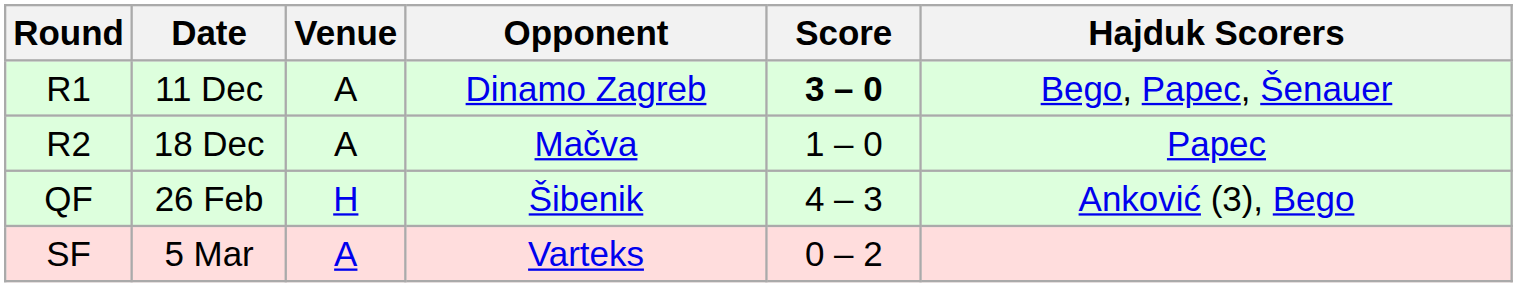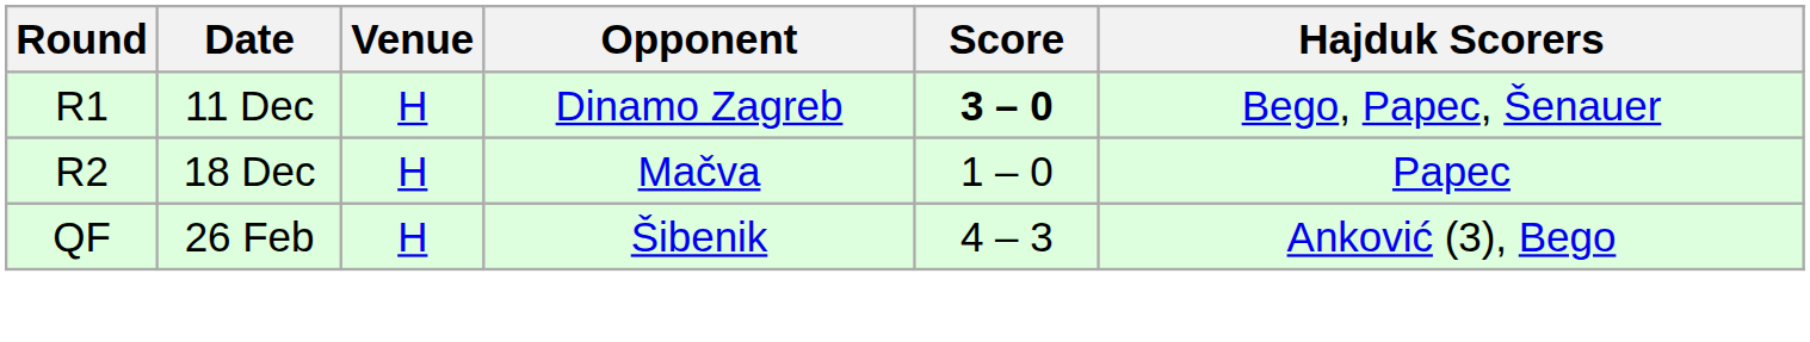R1 | Venue: A -> H
R2 | Venue: A -> H
- row: SF | 5 Mar | A | Varteks | 0 – 2
